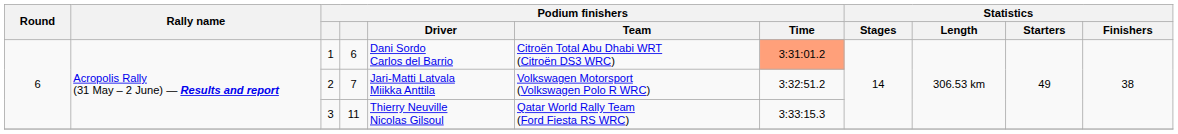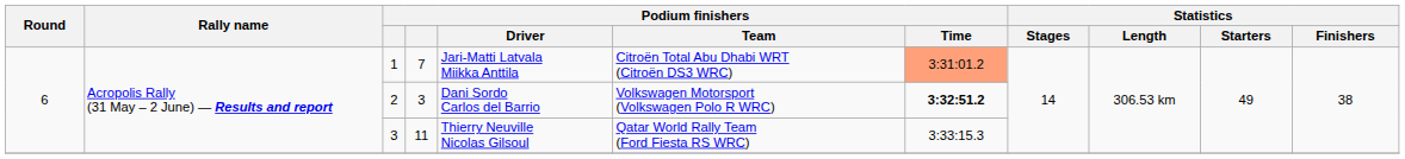1 | column 4: 6 -> 7
1 | Podium finishers / Driver: Dani Sordo Carlos del Barrio -> Jari-Matti Latvala Miikka Anttila
2 | column 4: 7 -> 3
2 | Podium finishers / Driver: Jari-Matti Latvala Miikka Anttila -> Dani Sordo Carlos del Barrio
2 | Podium finishers / Time: normal -> bold
